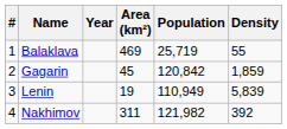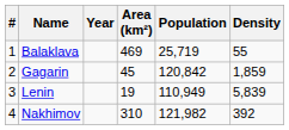Nakhimov | Area (km²): 311 -> 310
